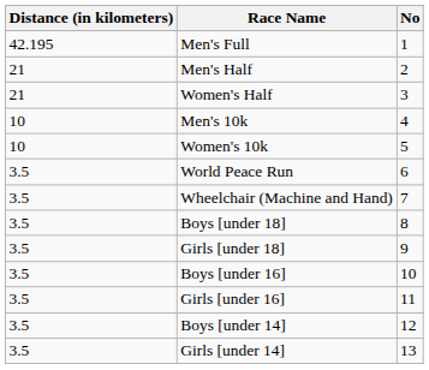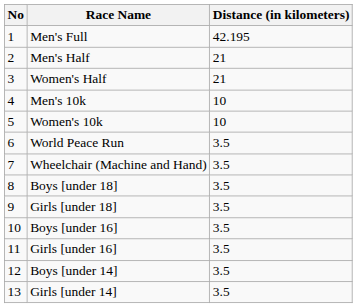columns swapped: No <-> Distance (in kilometers)
